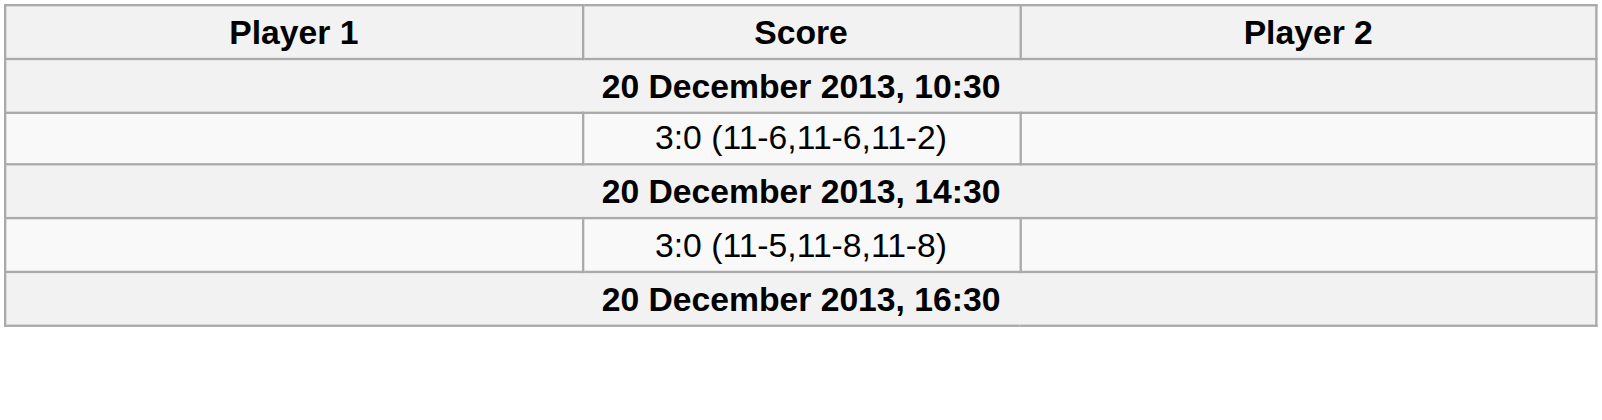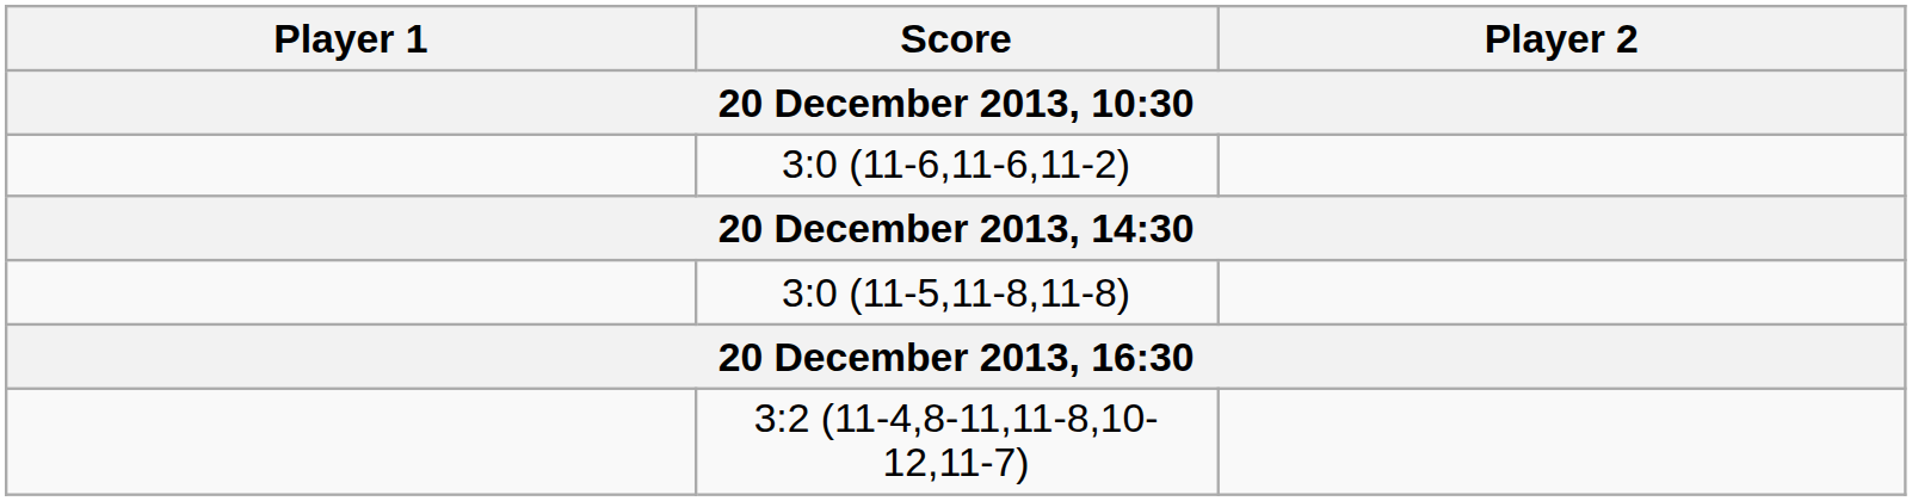+ row: 3:2 (11-4,8-11,11-8,10-12,11-7)
